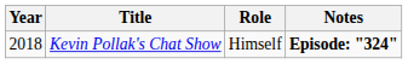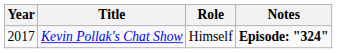Kevin Pollak's Chat Show | Year: 2018 -> 2017
